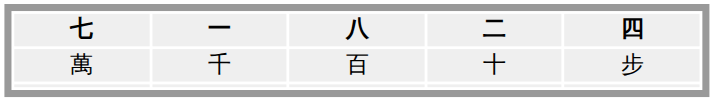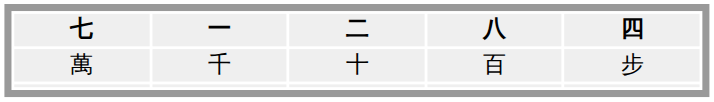columns swapped: 八 <-> 二
